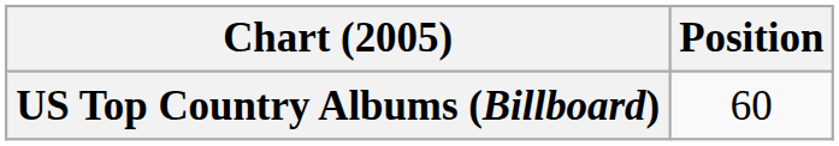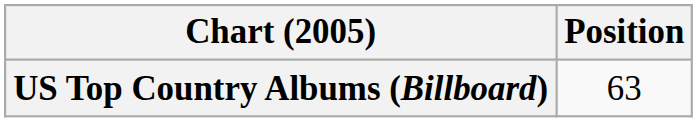US Top Country Albums (Billboard) | Position: 60 -> 63
